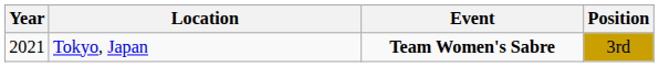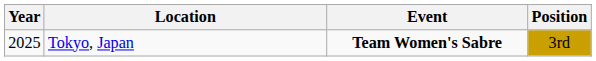Tokyo, Japan | Year: 2021 -> 2025
